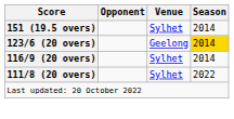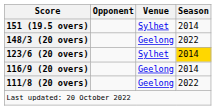+ row: 148/3 (20 overs) | Geelong | 2022
123/6 (20 overs) | Venue: Geelong -> Sylhet
116/9 (20 overs) | Venue: Sylhet -> Geelong
111/8 (20 overs) | Venue: Sylhet -> Geelong
